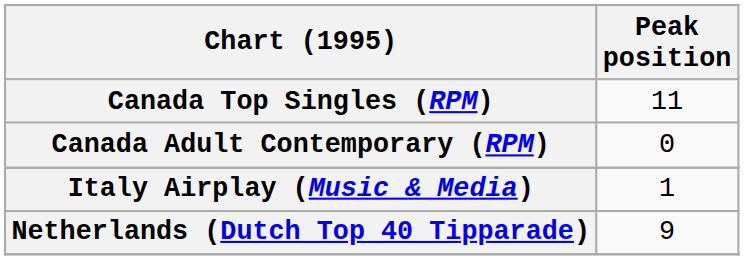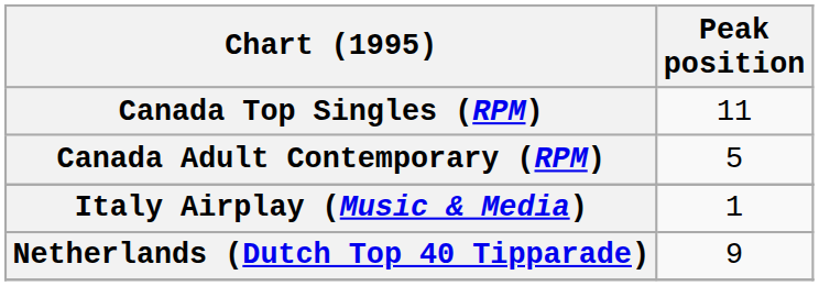Canada Adult Contemporary (RPM) | Peak position: 0 -> 5
